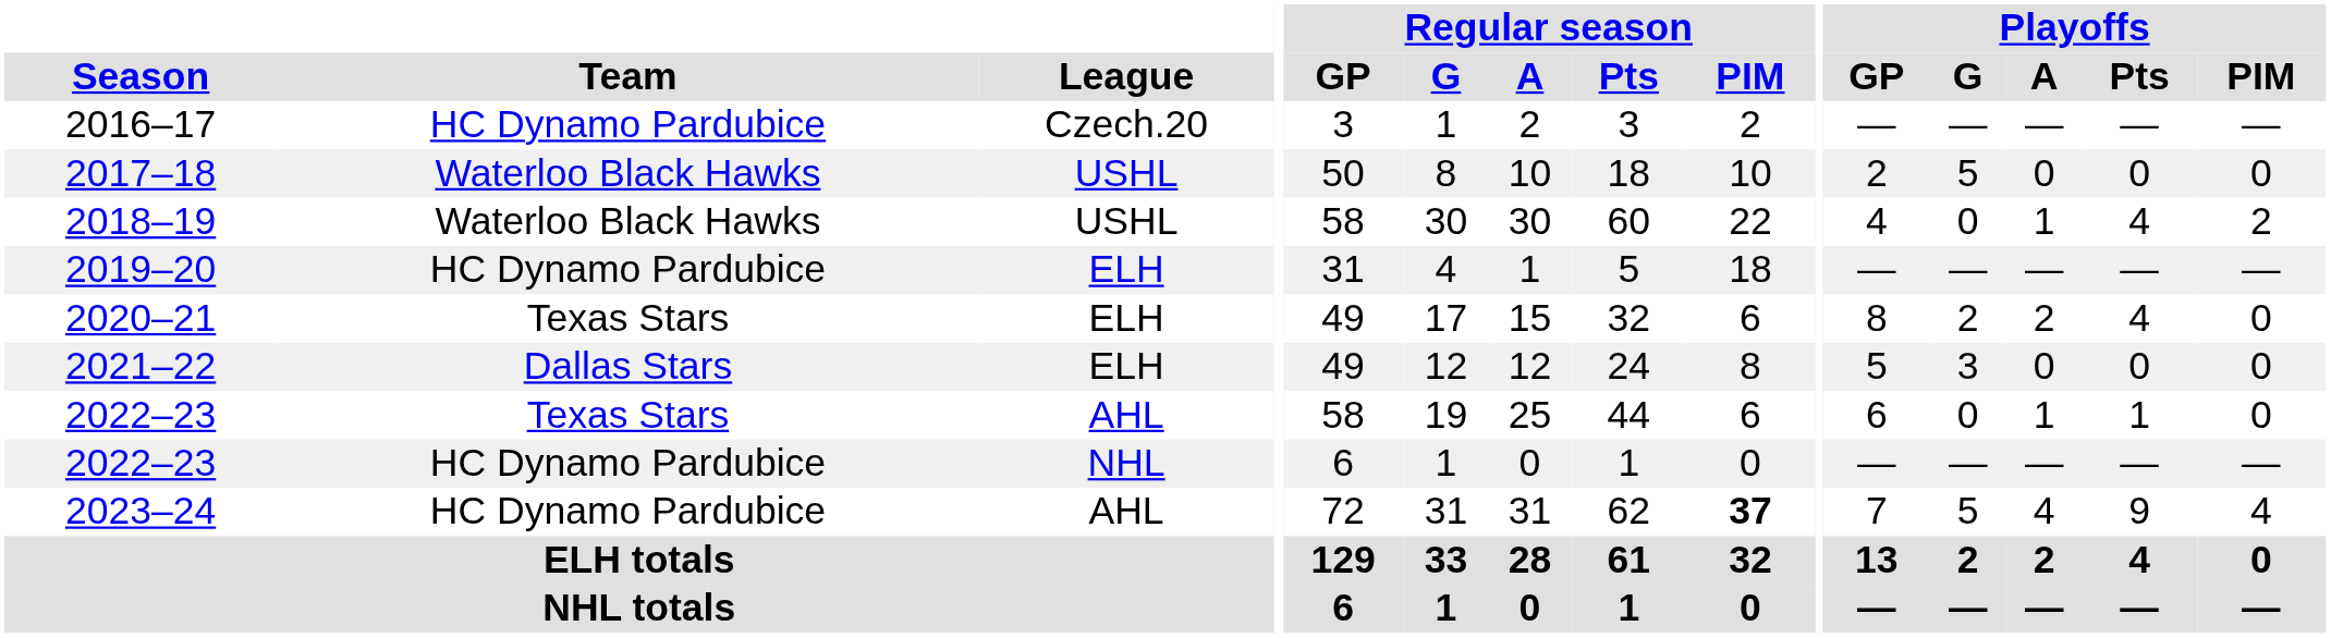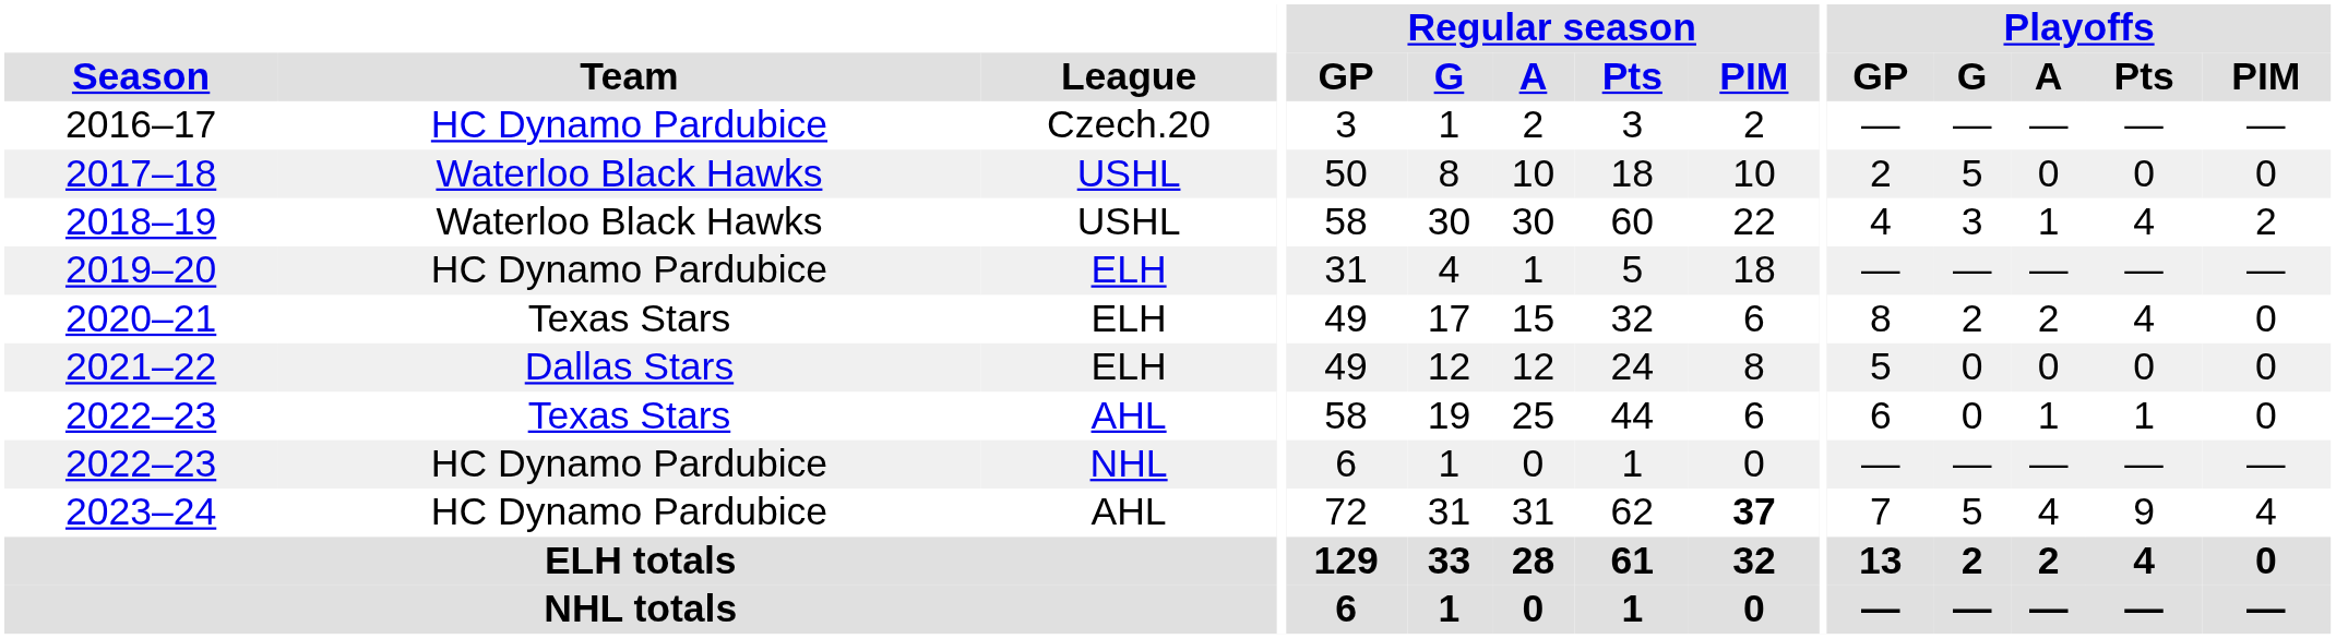2018–19 | Playoffs / G: 0 -> 3
2021–22 | Playoffs / G: 3 -> 0
